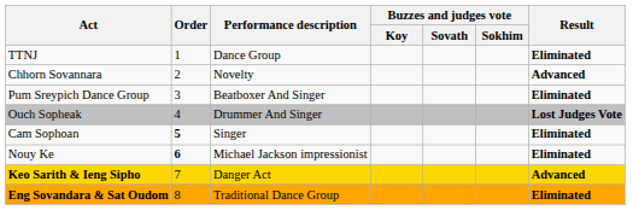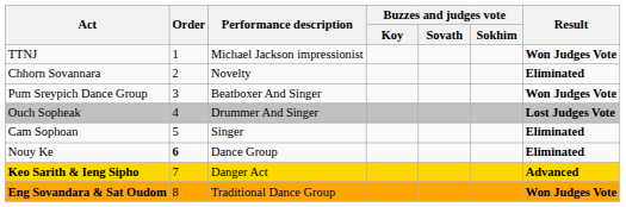TTNJ | Performance description: Dance Group -> Michael Jackson impressionist
TTNJ | column 7: Eliminated -> Won Judges Vote
Chhorn Sovannara | column 7: Advanced -> Eliminated
Pum Sreypich Dance Group | column 7: Eliminated -> Won Judges Vote
Cam Sophoan | Order: bold -> normal
Nouy Ke | Performance description: Michael Jackson impressionist -> Dance Group
Eng Sovandara & Sat Oudom | column 7: Eliminated -> Won Judges Vote
